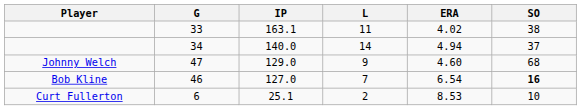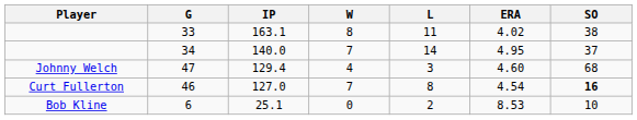+ column: W | 8 | 7 | 4 | 7 | 0
34 | ERA: 4.94 -> 4.95
47 | IP: 129.0 -> 129.4
47 | L: 9 -> 3
46 | Player: Bob Kline -> Curt Fullerton
46 | L: 7 -> 8
46 | ERA: 6.54 -> 4.54
6 | Player: Curt Fullerton -> Bob Kline
